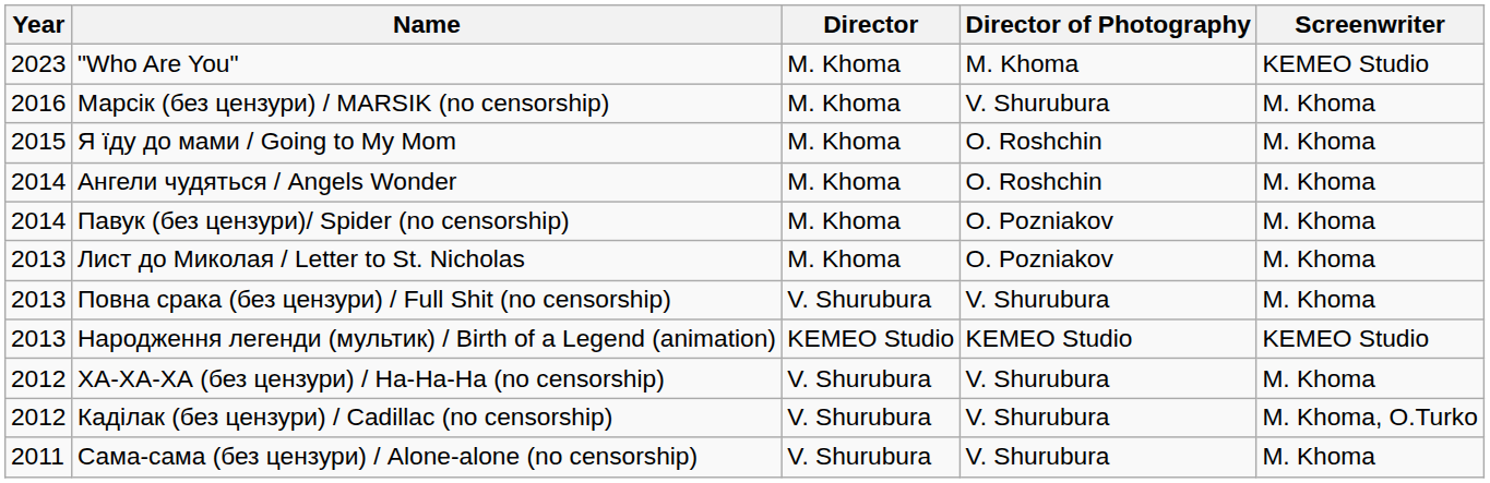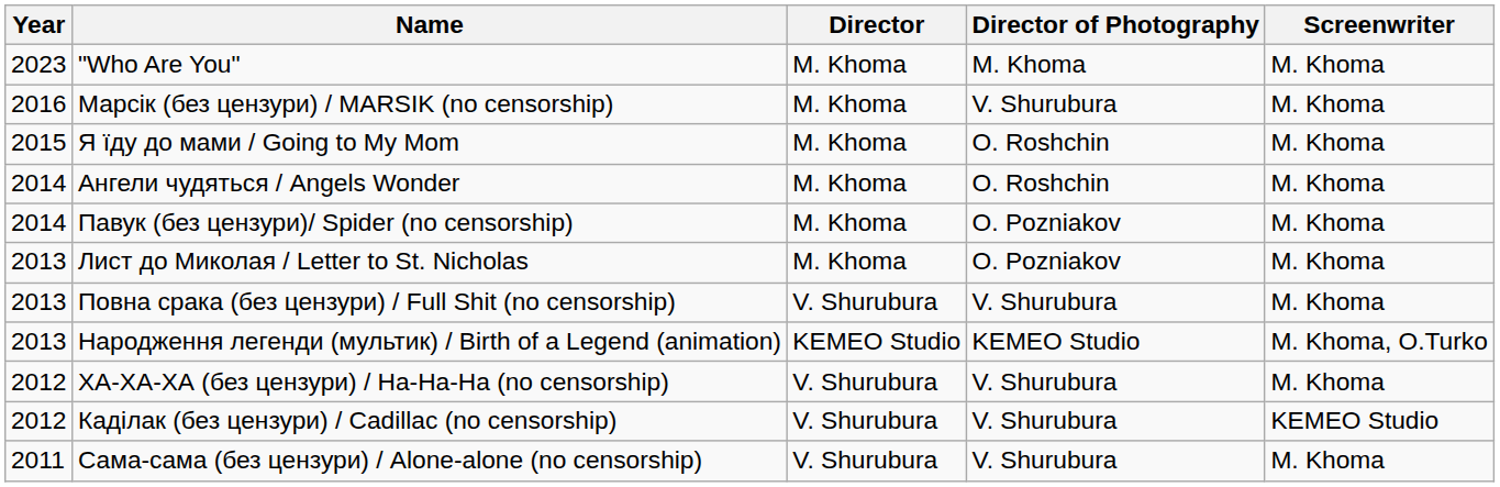"Who Are You" | Screenwriter: KEMEO Studio -> M. Khoma
Народження легенди (мультик) / Birth of a Legend (animation) | Screenwriter: KEMEO Studio -> M. Khoma, О.Turko
Каділак (без цензури) / Cadillac (no censorship) | Screenwriter: M. Khoma, О.Turko -> KEMEO Studio
